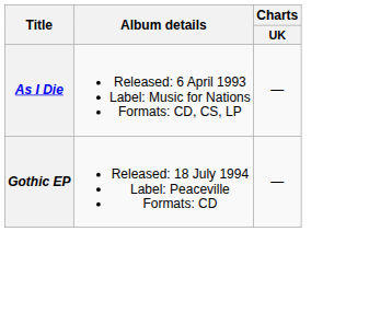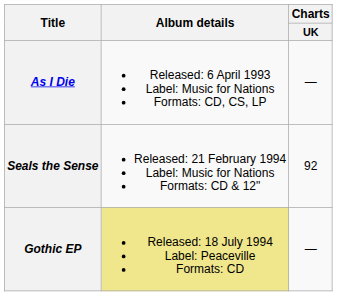+ row: Seals the Sense | Released: 21 February 1994 Label: Music for Nations Formats: CD & 12" | 92
Gothic EP | Album details: no background -> khaki background
